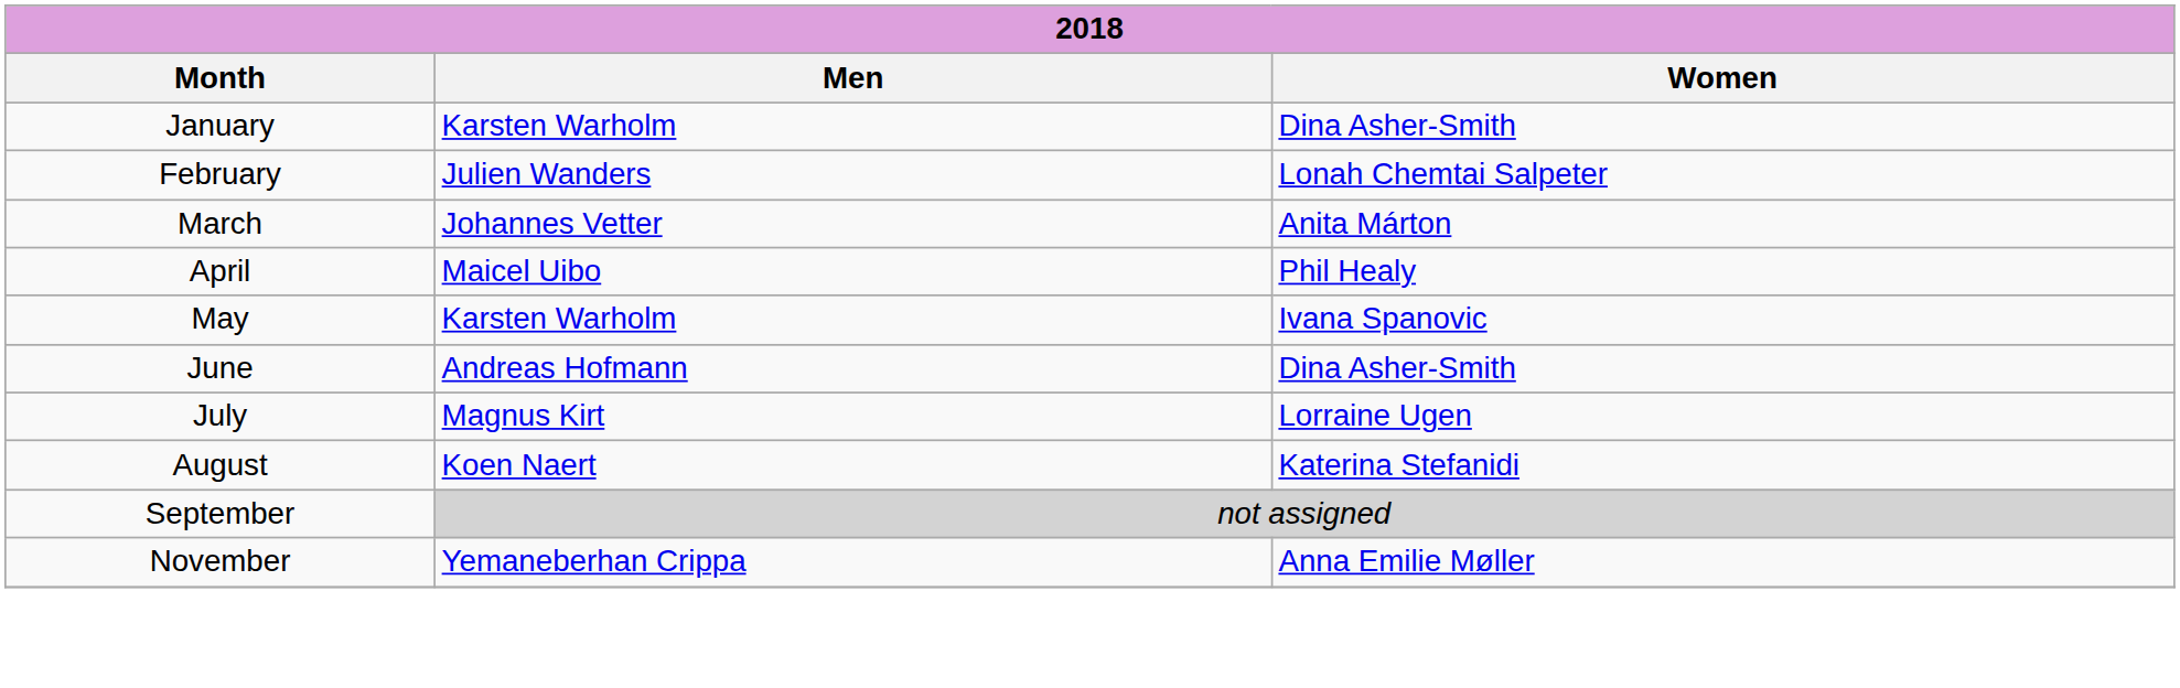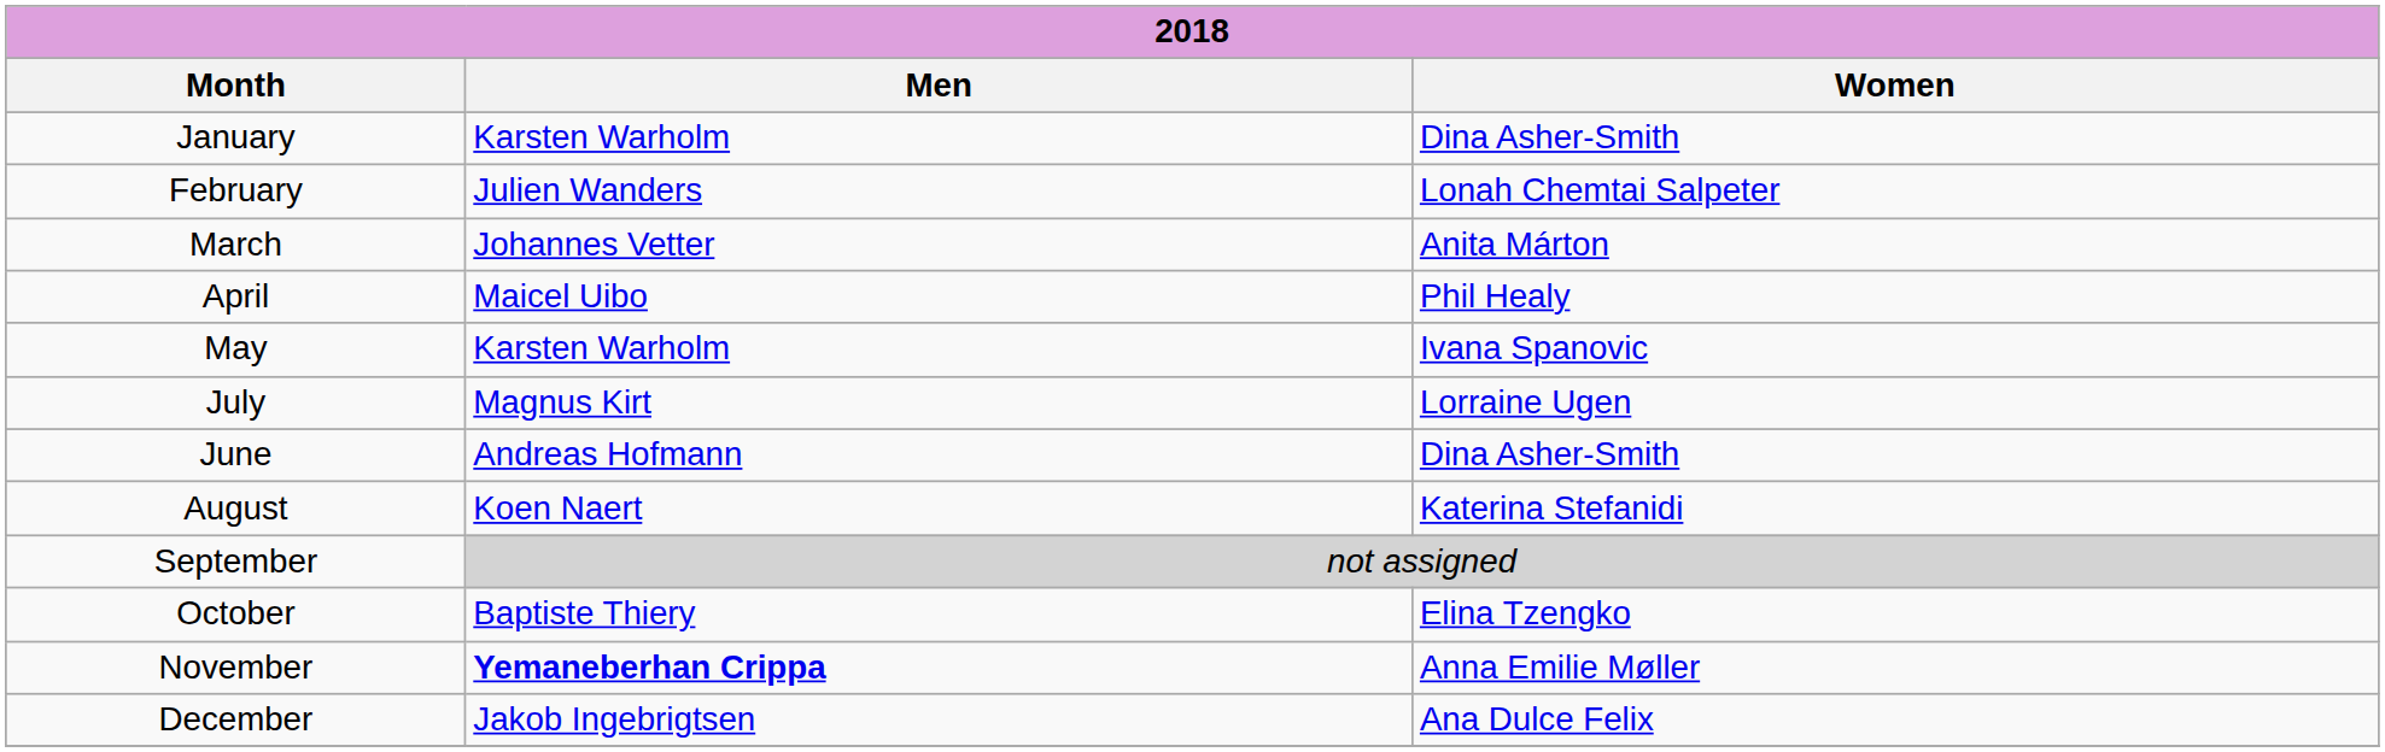rows swapped: June <-> July
+ row: October | Baptiste Thiery | Elina Tzengko
November | Men: normal -> bold
+ row: December | Jakob Ingebrigtsen | Ana Dulce Felix
